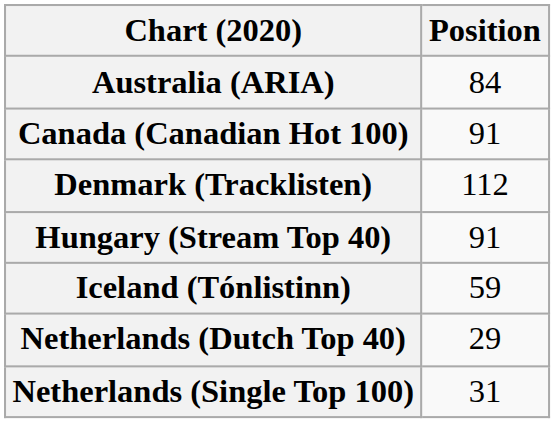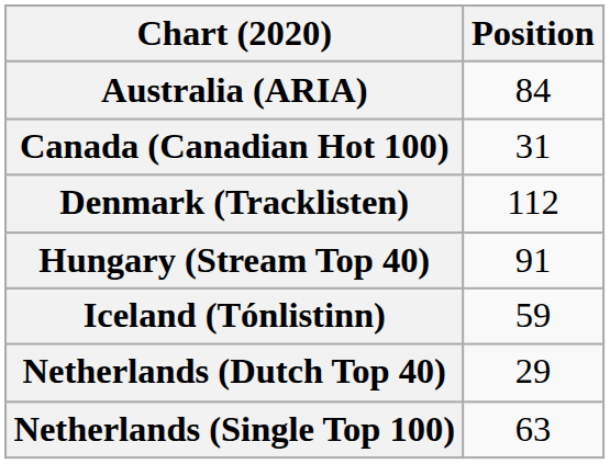Canada (Canadian Hot 100) | Position: 91 -> 31
Netherlands (Single Top 100) | Position: 31 -> 63
